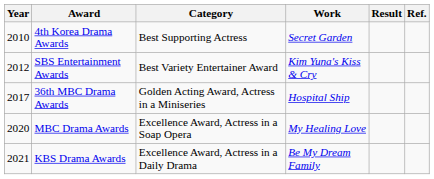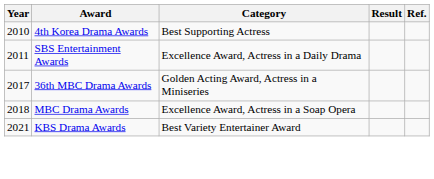- column: Work | Secret Garden | Kim Yuna's Kiss & Cry | Hospital Ship | My Healing Love | Be My Dream Family
SBS Entertainment Awards | Year: 2012 -> 2011
SBS Entertainment Awards | Category: Best Variety Entertainer Award -> Excellence Award, Actress in a Daily Drama
MBC Drama Awards | Year: 2020 -> 2018
KBS Drama Awards | Category: Excellence Award, Actress in a Daily Drama -> Best Variety Entertainer Award
